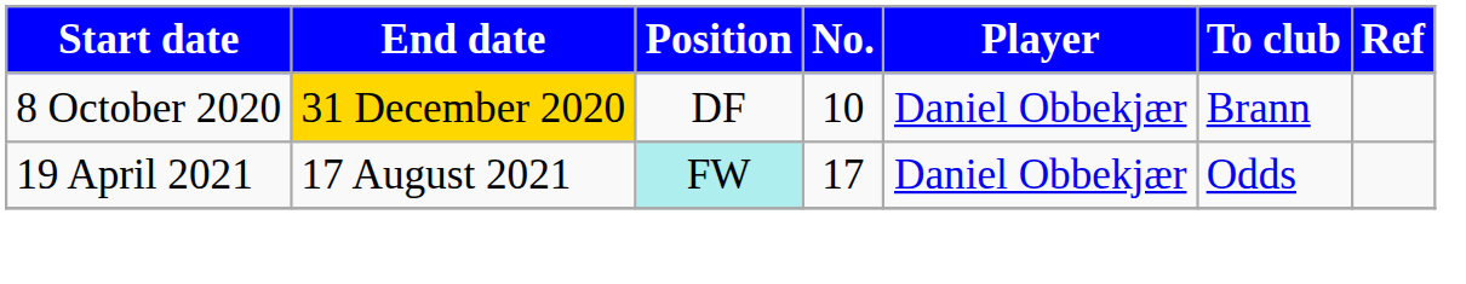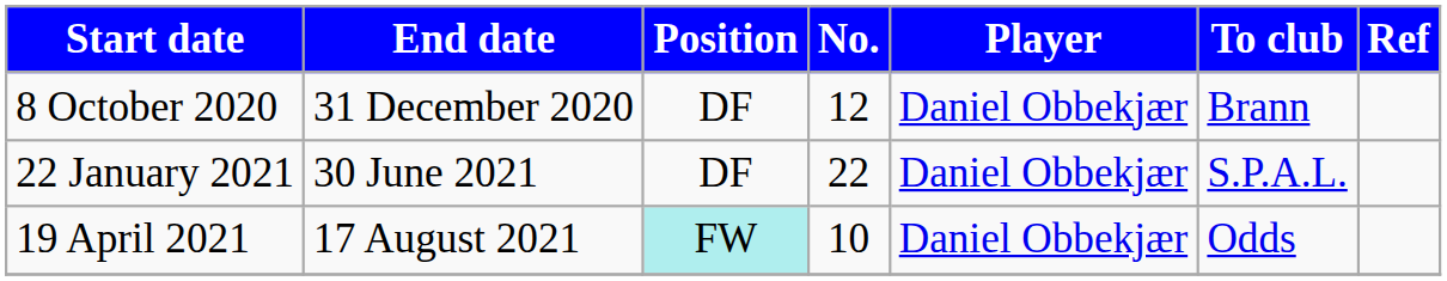8 October 2020 | End date: gold background -> no background
8 October 2020 | No.: 10 -> 12
+ row: 22 January 2021 | 30 June 2021 | DF | 22 | Daniel Obbekjær | S.P.A.L.
19 April 2021 | No.: 17 -> 10
